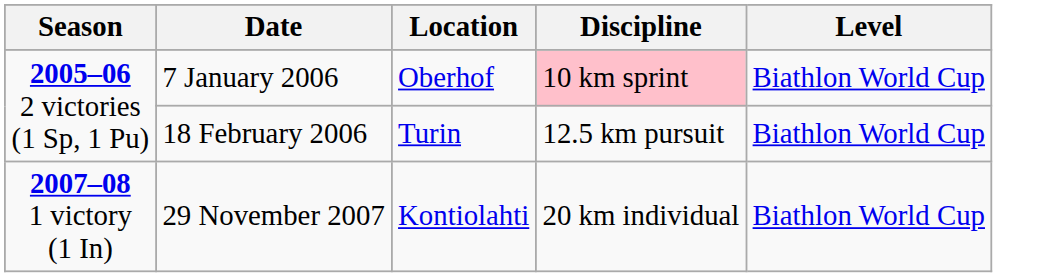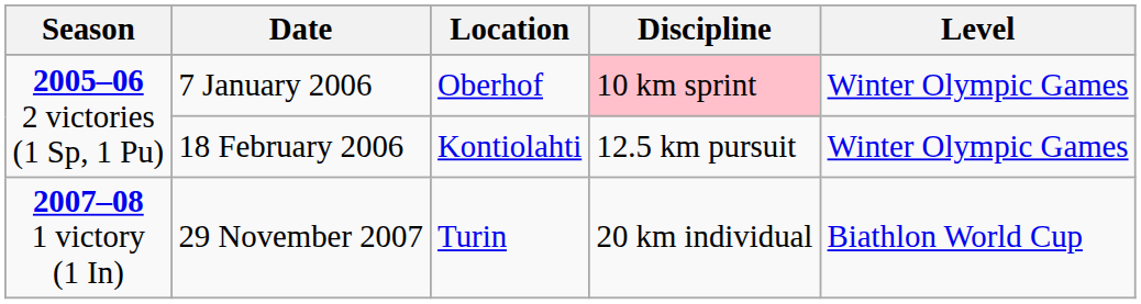7 January 2006 | Level: Biathlon World Cup -> Winter Olympic Games
18 February 2006 | Location: Turin -> Kontiolahti
18 February 2006 | Level: Biathlon World Cup -> Winter Olympic Games
29 November 2007 | Location: Kontiolahti -> Turin
